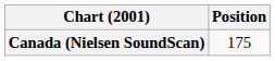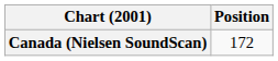Canada (Nielsen SoundScan) | Position: 175 -> 172
